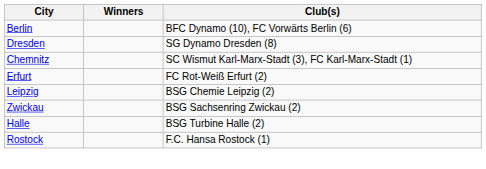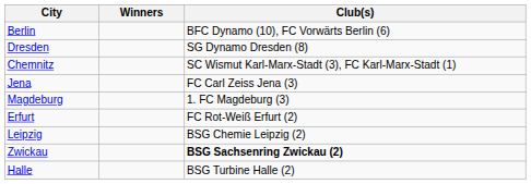+ row: Jena | FC Carl Zeiss Jena (3)
+ row: Magdeburg | 1. FC Magdeburg (3)
Zwickau | Club(s): normal -> bold
- row: Rostock | F.C. Hansa Rostock (1)
